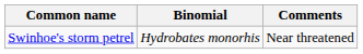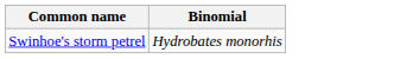- column: Comments | Near threatened
